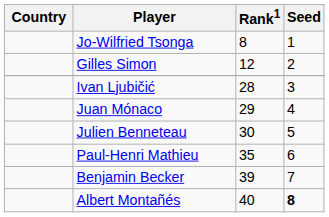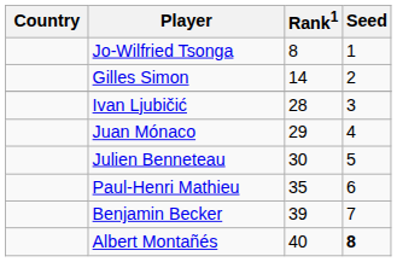Gilles Simon | Rank1: 12 -> 14
